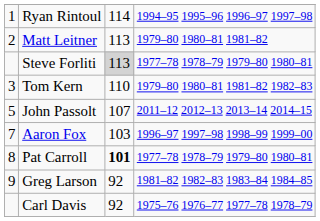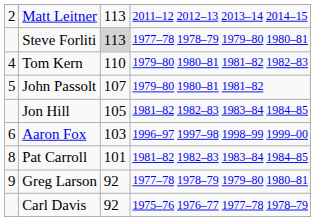- row: 1 | Ryan Rintoul | 114 | 1994–95 1995–96 1996–97 1997–98
Matt Leitner | column 4: 1979–80 1980–81 1981–82 -> 2011–12 2012–13 2013–14 2014–15
Tom Kern | column 1: 3 -> 4
John Passolt | column 4: 2011–12 2012–13 2013–14 2014–15 -> 1979–80 1980–81 1981–82
+ row: Jon Hill | 105 | 1981–82 1982–83 1983–84 1984–85
Aaron Fox | column 1: 7 -> 6
Pat Carroll | column 3: bold -> normal
Pat Carroll | column 4: 1977–78 1978–79 1979–80 1980–81 -> 1981–82 1982–83 1983–84 1984–85
Greg Larson | column 4: 1981–82 1982–83 1983–84 1984–85 -> 1977–78 1978–79 1979–80 1980–81
